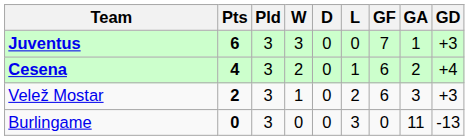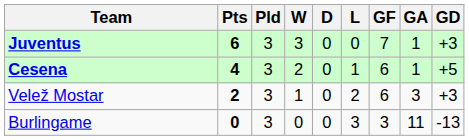Cesena | GA: 2 -> 1
Cesena | GD: +4 -> +5
Burlingame | GF: 0 -> 3
